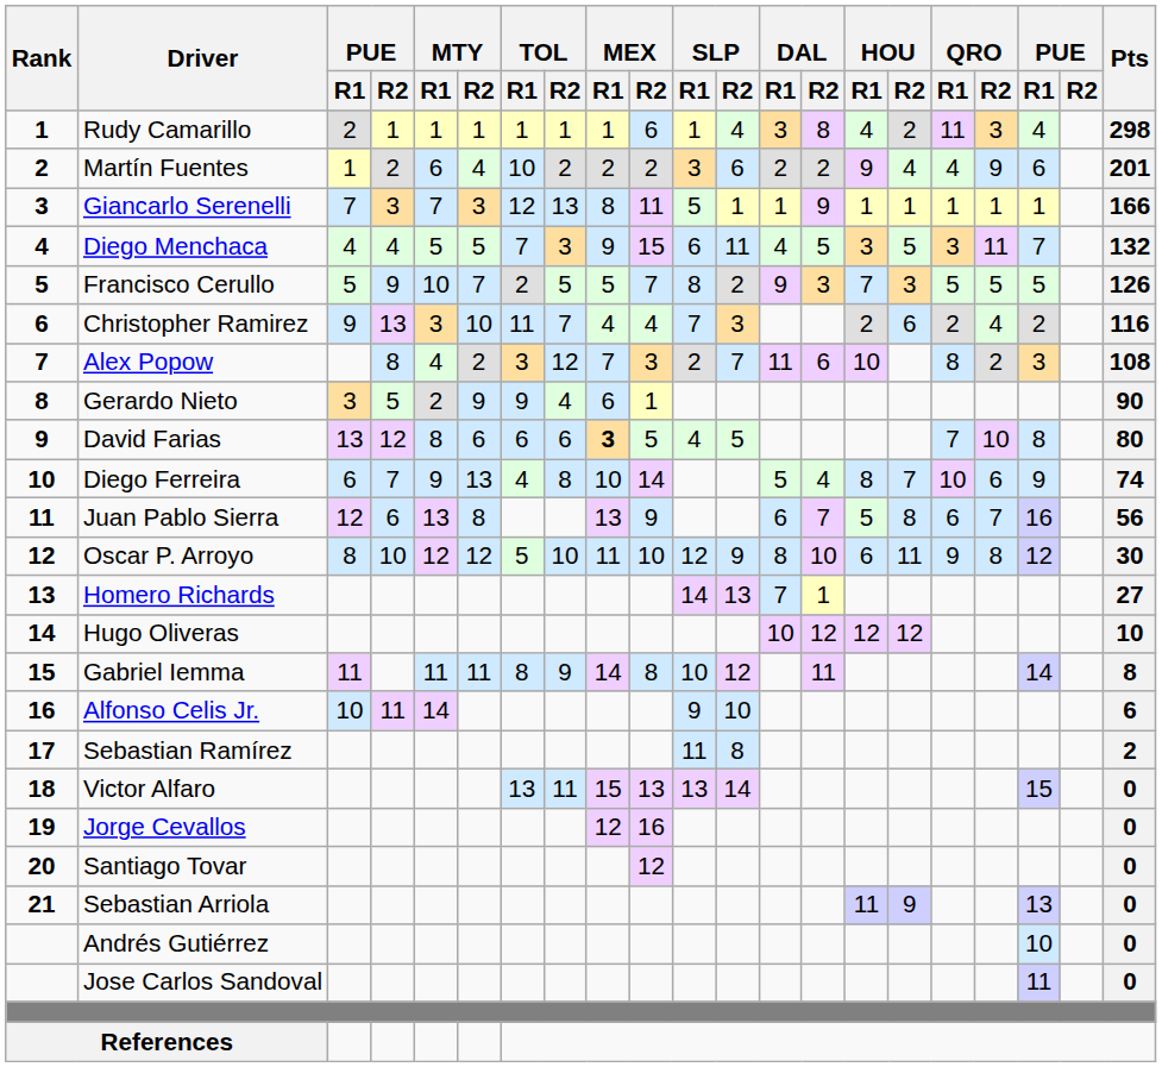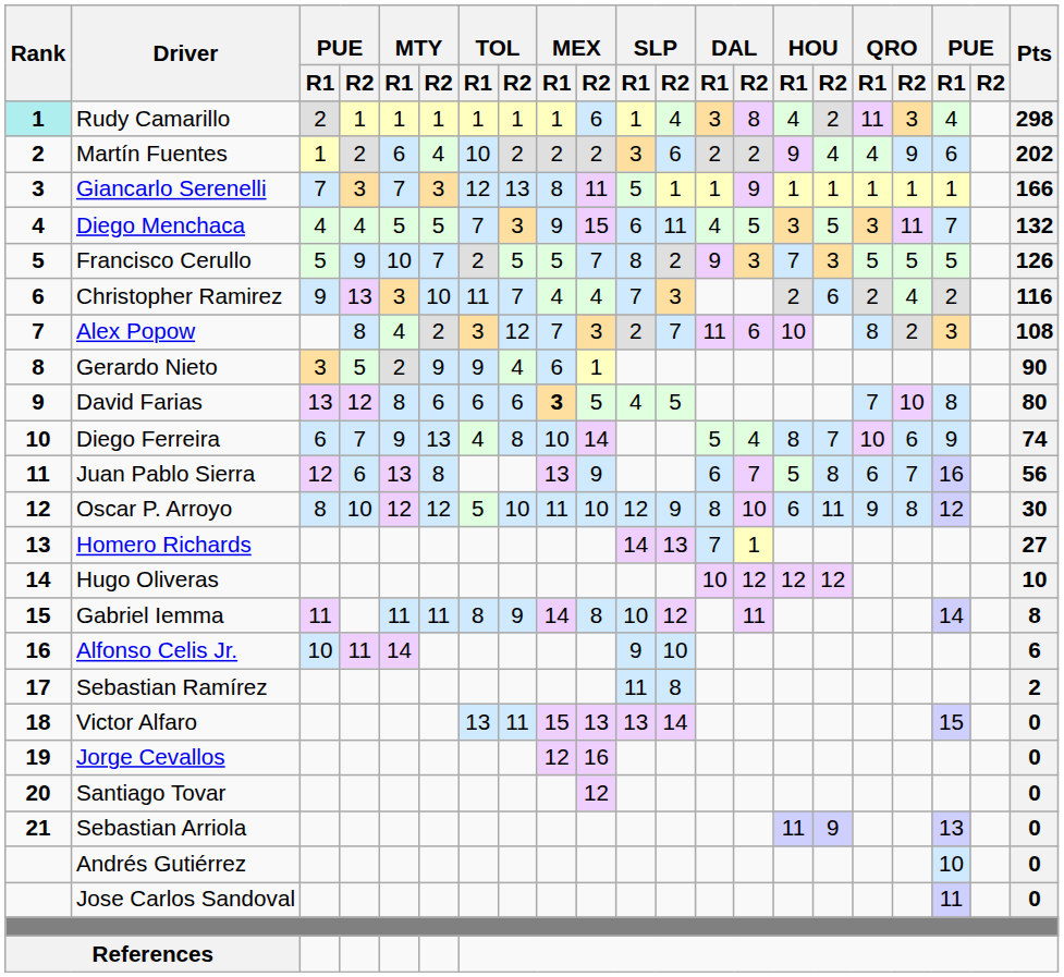Rudy Camarillo | Rank: no background -> paleturquoise background
Martín Fuentes | Pts: 201 -> 202
